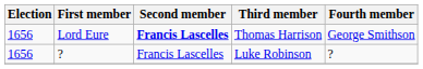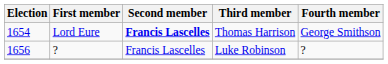Lord Eure | Election: 1656 -> 1654
